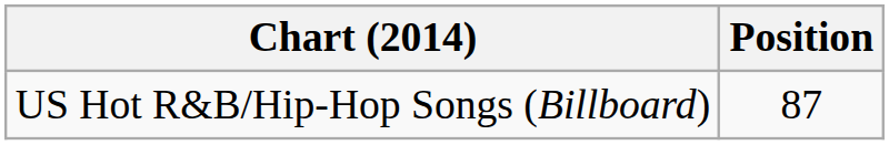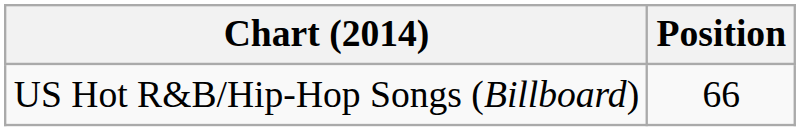US Hot R&B/Hip-Hop Songs (Billboard) | Position: 87 -> 66
